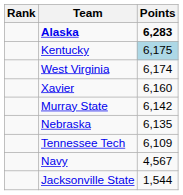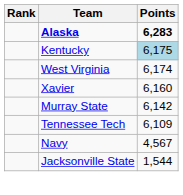- row: Nebraska | 6,135
